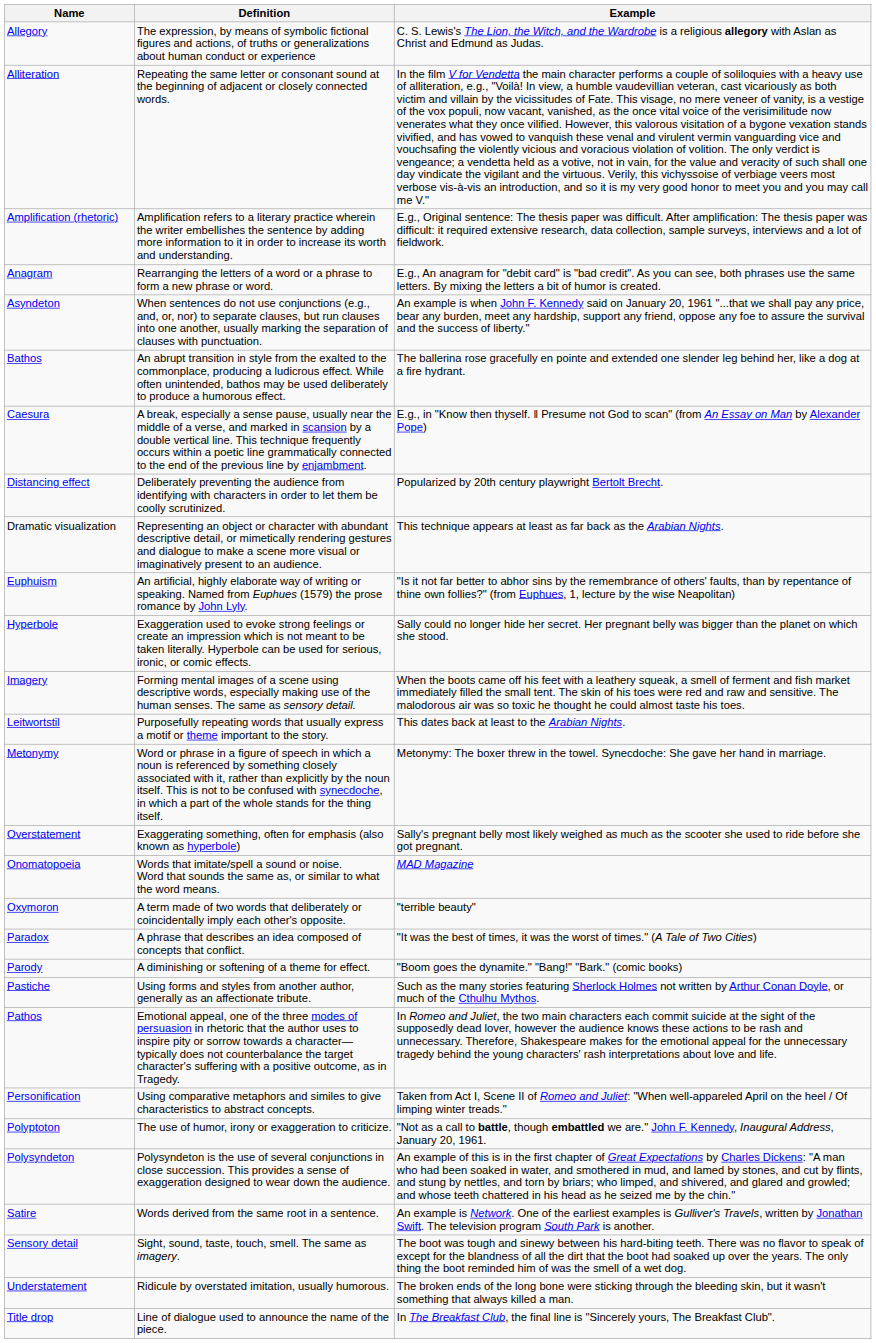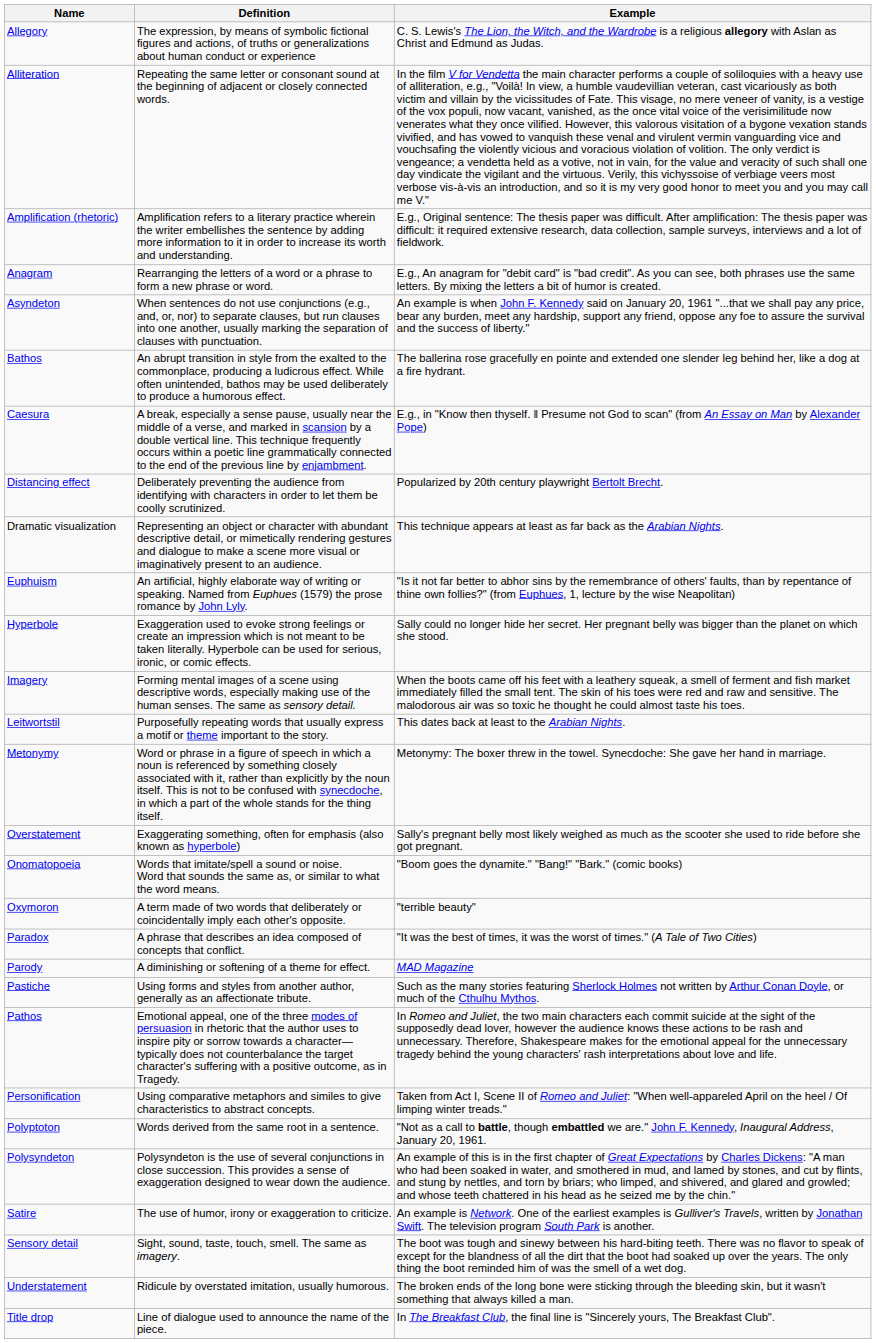Onomatopoeia | Example: MAD Magazine -> "Boom goes the dynamite." "Bang!" "Bark." (comic books)
Parody | Example: "Boom goes the dynamite." "Bang!" "Bark." (comic books) -> MAD Magazine
Polyptoton | Definition: The use of humor, irony or exaggeration to criticize. -> Words derived from the same root in a sentence.
Satire | Definition: Words derived from the same root in a sentence. -> The use of humor, irony or exaggeration to criticize.
